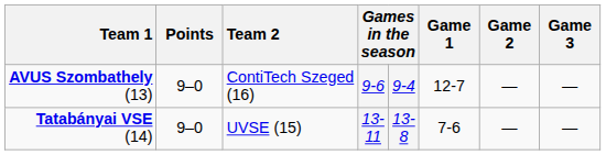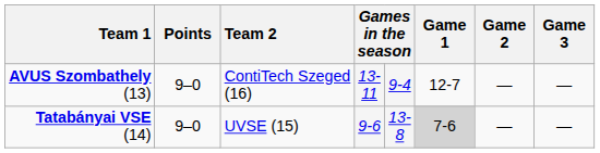AVUS Szombathely (13) | column 4: 9-6 -> 13-11
Tatabányai VSE (14) | column 4: 13-11 -> 9-6
Tatabányai VSE (14) | Game 1: no background -> lightgrey background
